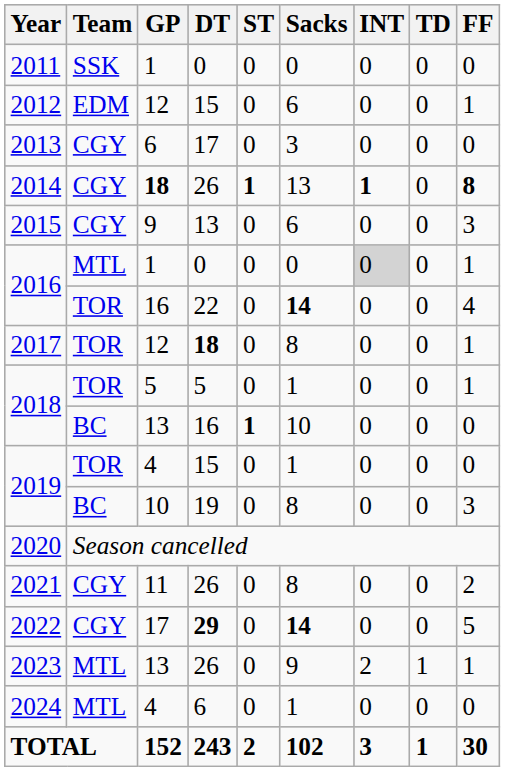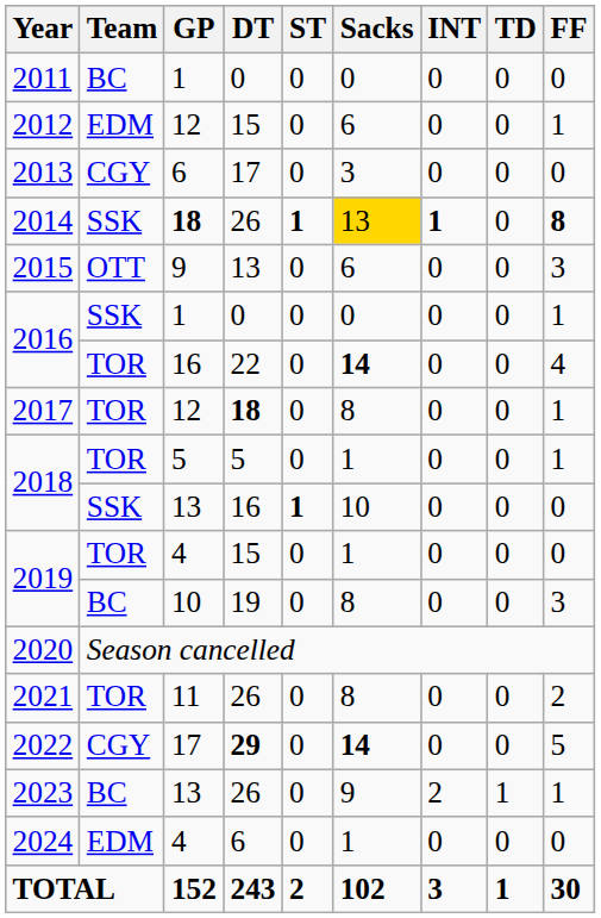2011 | Team: SSK -> BC
2014 | Team: CGY -> SSK
2014 | Sacks: no background -> gold background
2015 | Team: CGY -> OTT
2016 / 1 | Team: MTL -> SSK
2016 / 1 | INT: lightgrey background -> no background
2018 / 13 | Team: BC -> SSK
2021 | Team: CGY -> TOR
2023 | Team: MTL -> BC
2024 | Team: MTL -> EDM
